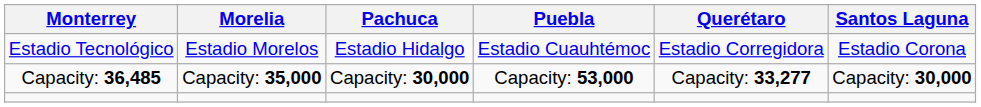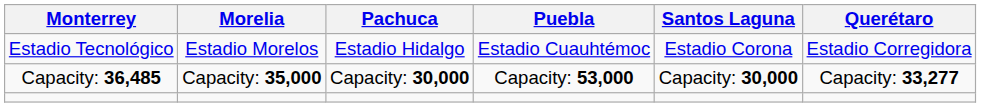columns swapped: Querétaro <-> Santos Laguna
